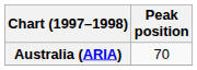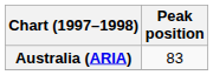Australia (ARIA) | Peak position: 70 -> 83
